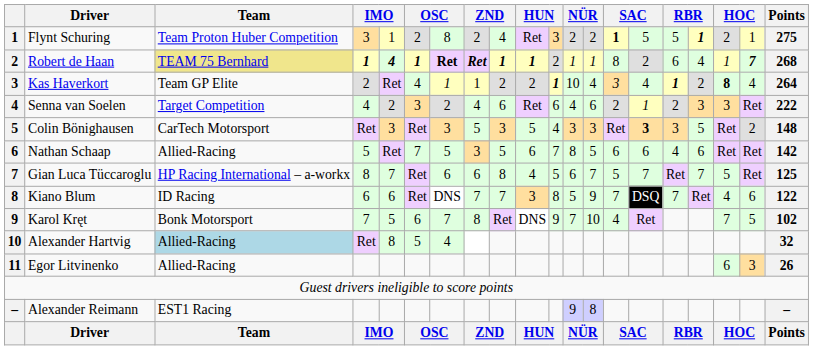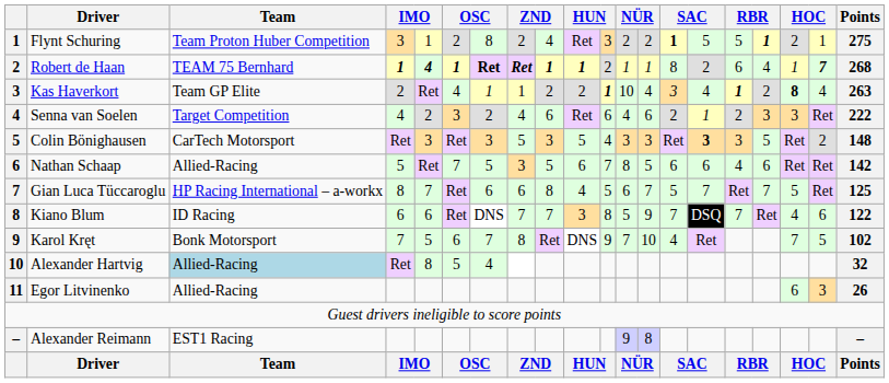Robert de Haan | Team: khaki background -> no background
Kas Haverkort | Points: 264 -> 263
